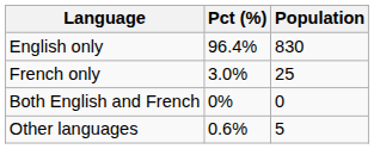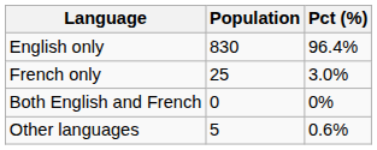columns swapped: Population <-> Pct (%)
